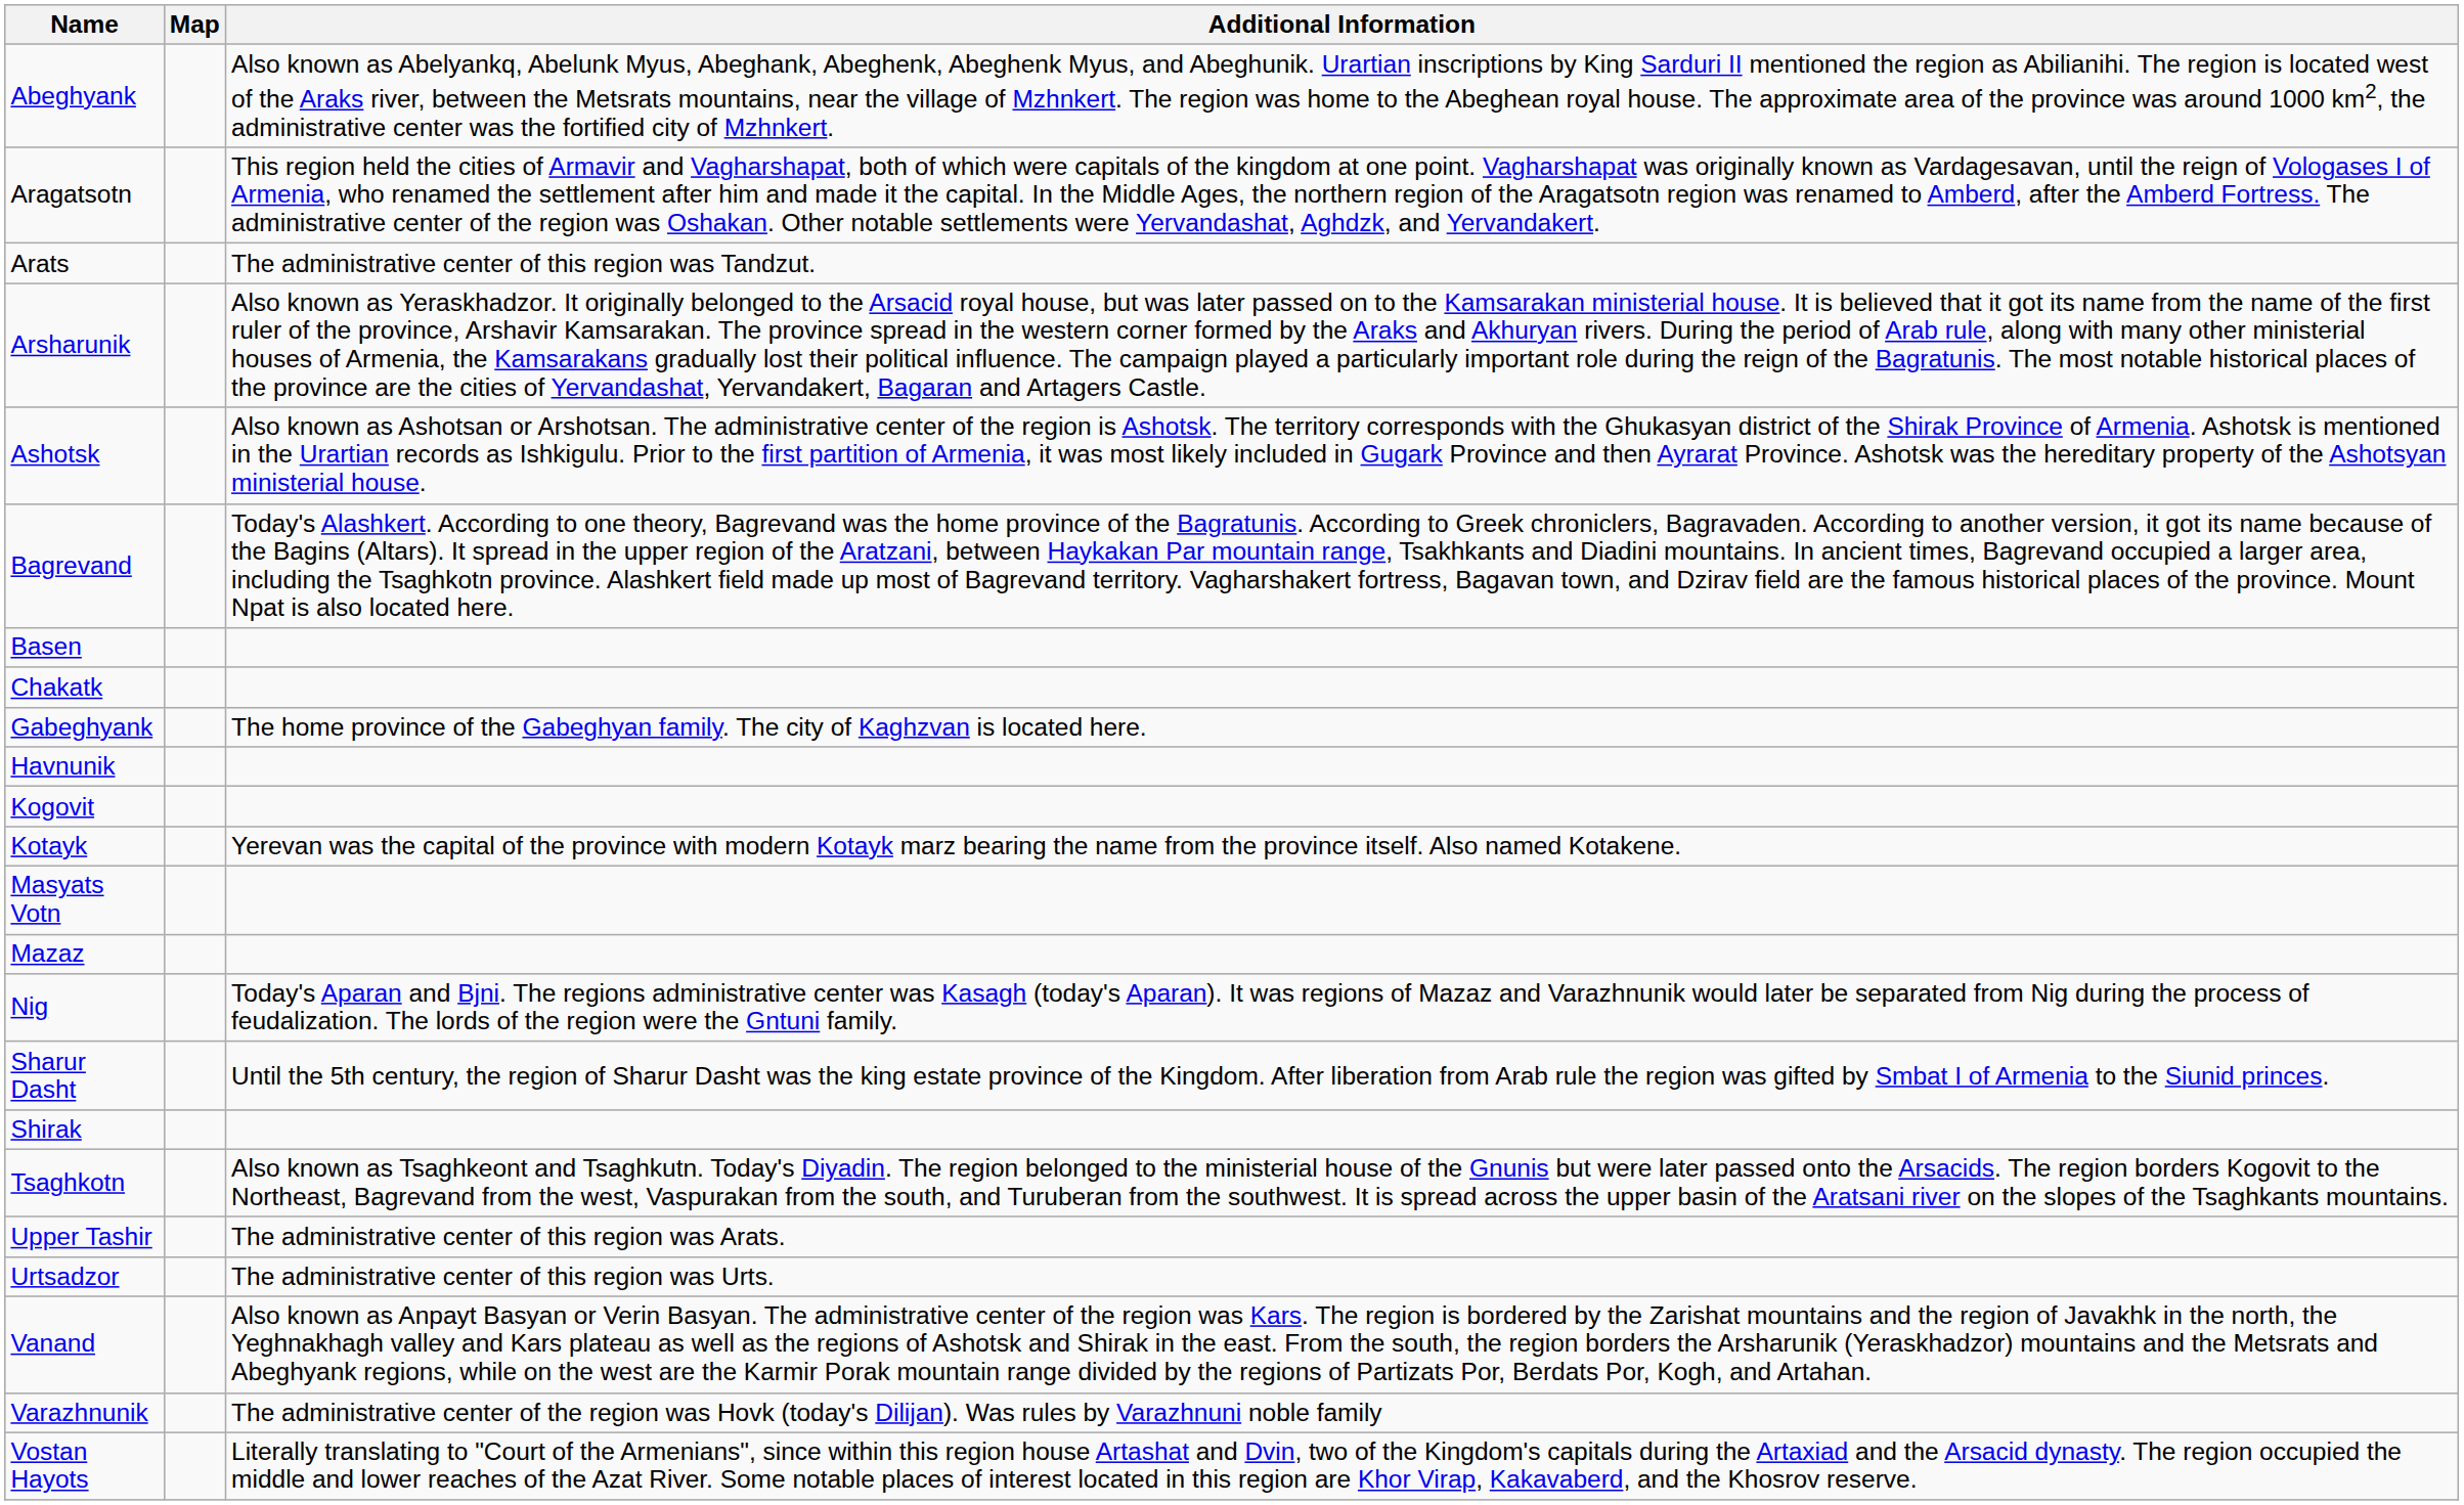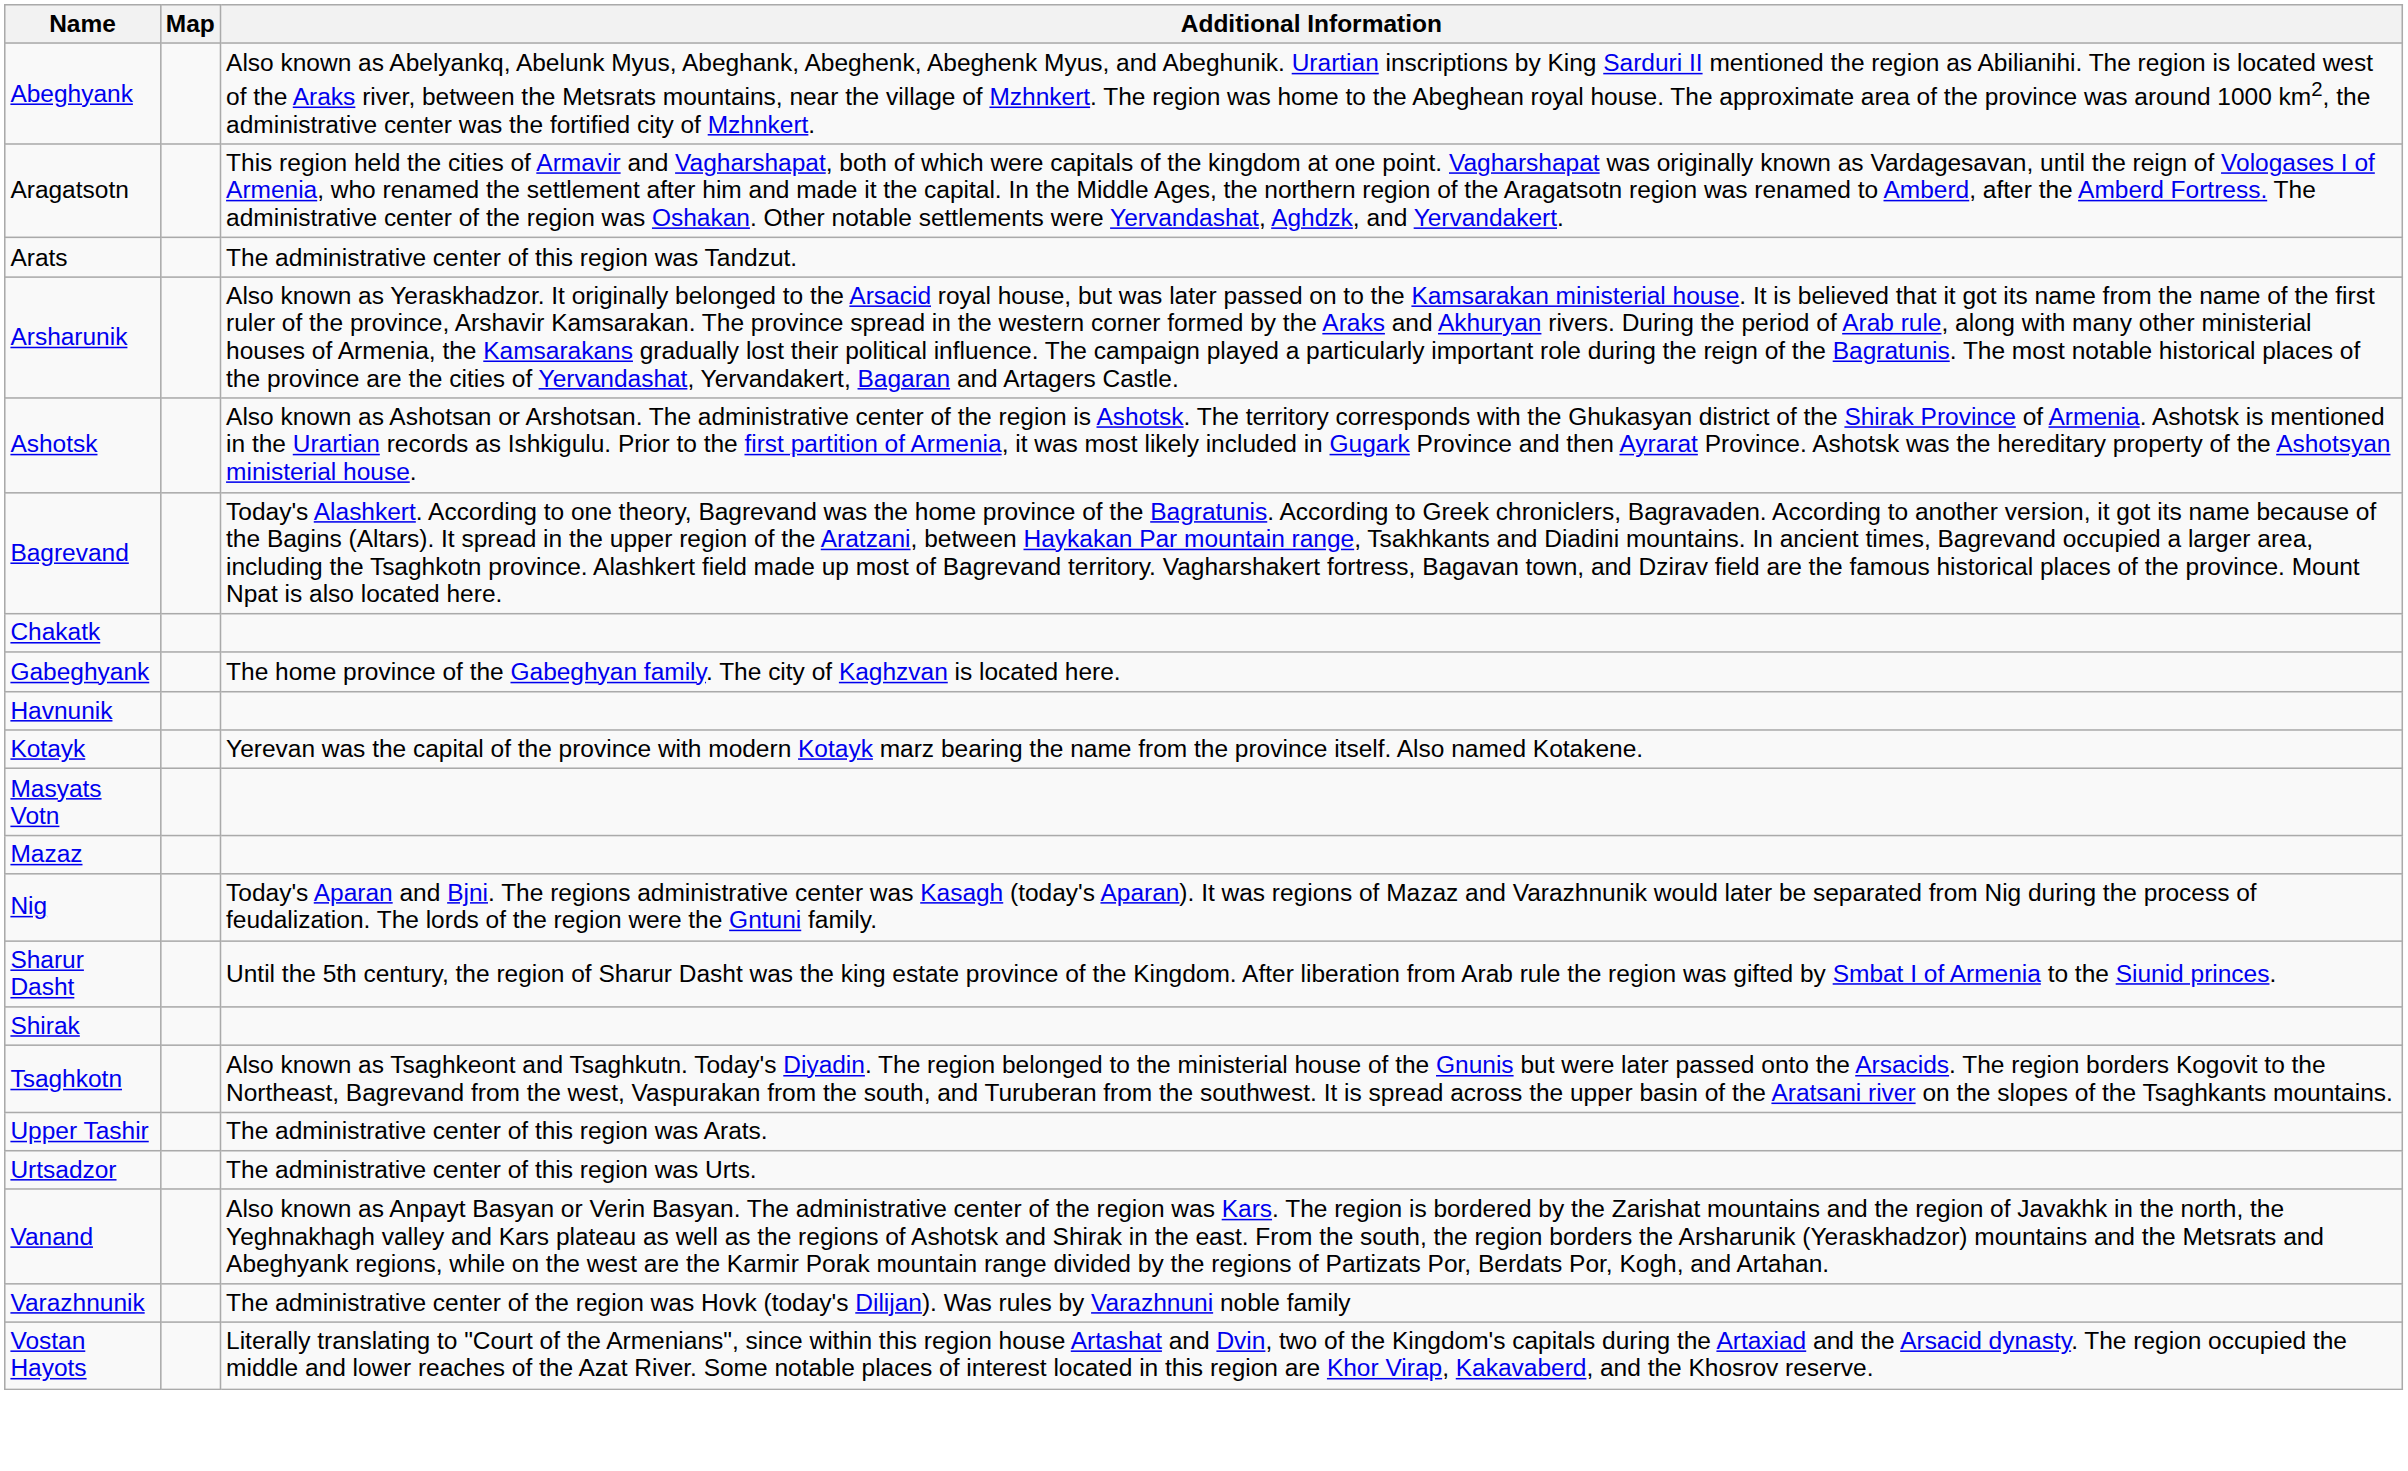- row: Basen
- row: Kogovit
